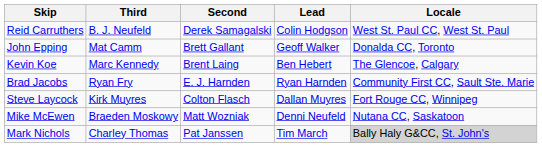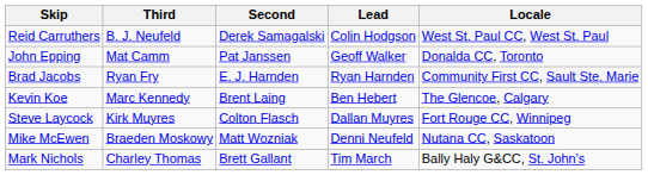John Epping | Second: Brett Gallant -> Pat Janssen
rows swapped: Brad Jacobs <-> Kevin Koe
Mark Nichols | Second: Pat Janssen -> Brett Gallant
Mark Nichols | Locale: lightgrey background -> no background
